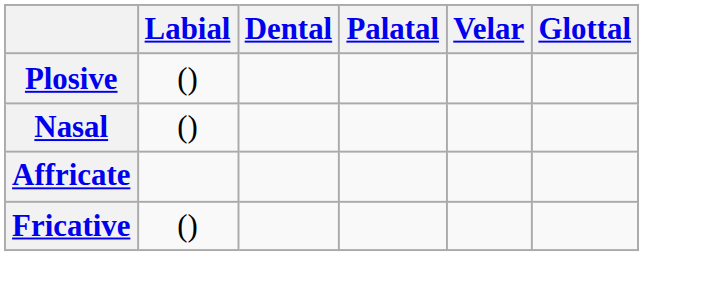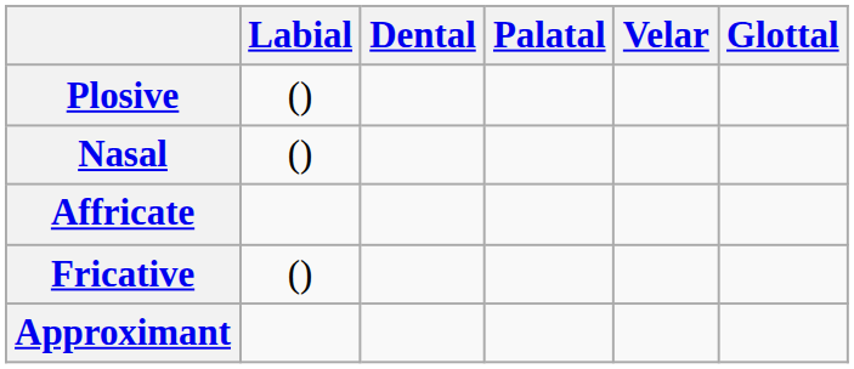+ row: Approximant
